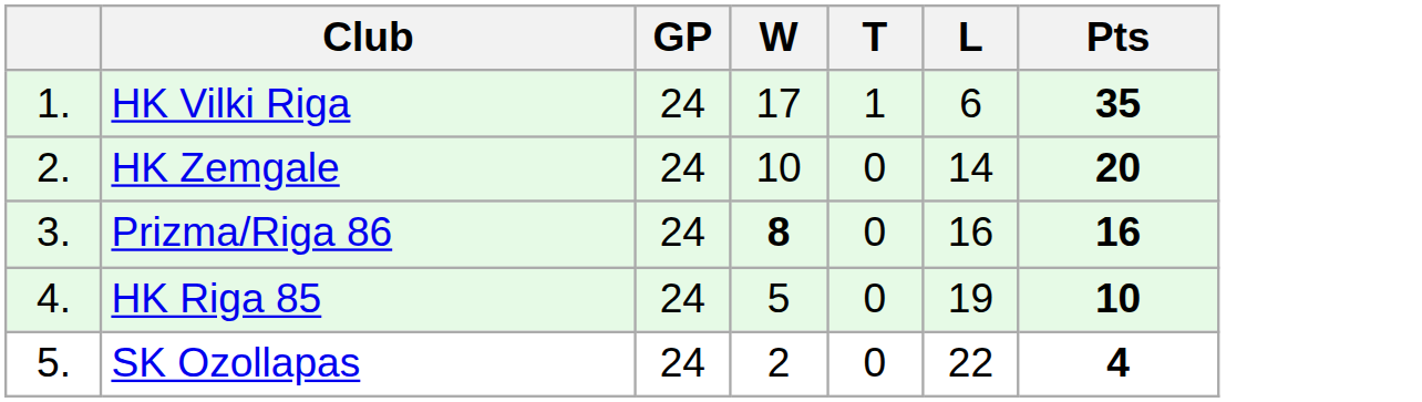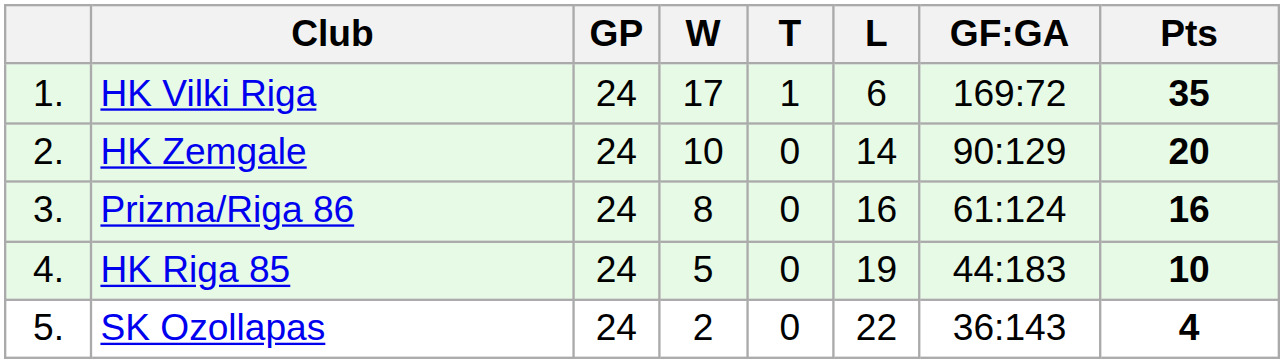+ column: GF:GA | 169:72 | 90:129 | 61:124 | 44:183 | 36:143
Prizma/Riga 86 | W: bold -> normal
